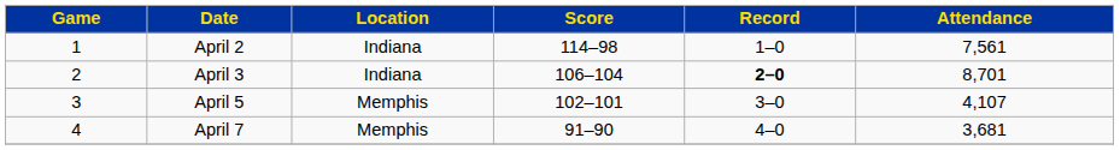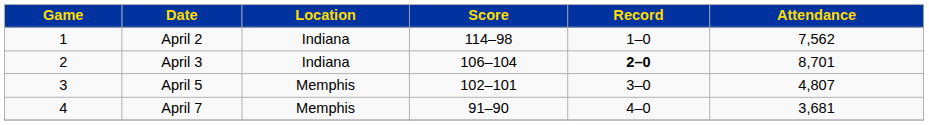April 2 | Attendance: 7,561 -> 7,562
April 5 | Attendance: 4,107 -> 4,807
